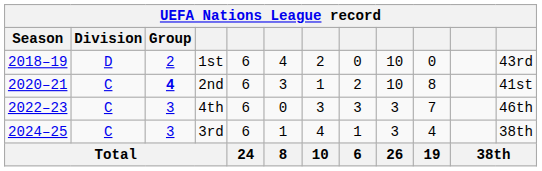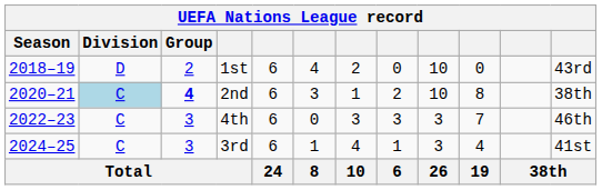2nd | Division: no background -> lightblue background
2nd | column 12: 41st -> 38th
3rd | column 12: 38th -> 41st
